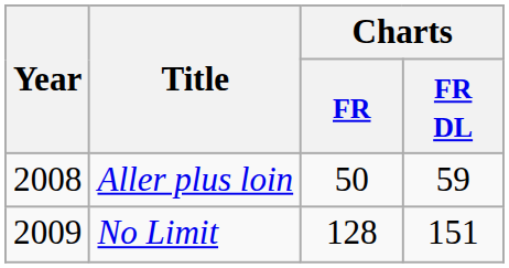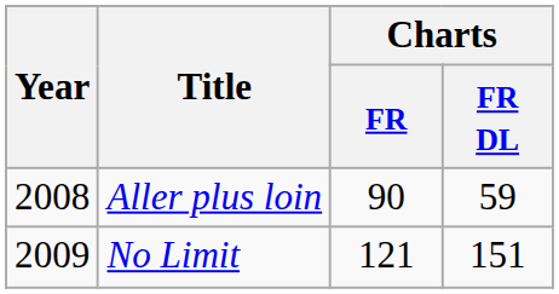Aller plus loin | Charts / FR: 50 -> 90
No Limit | Charts / FR: 128 -> 121
